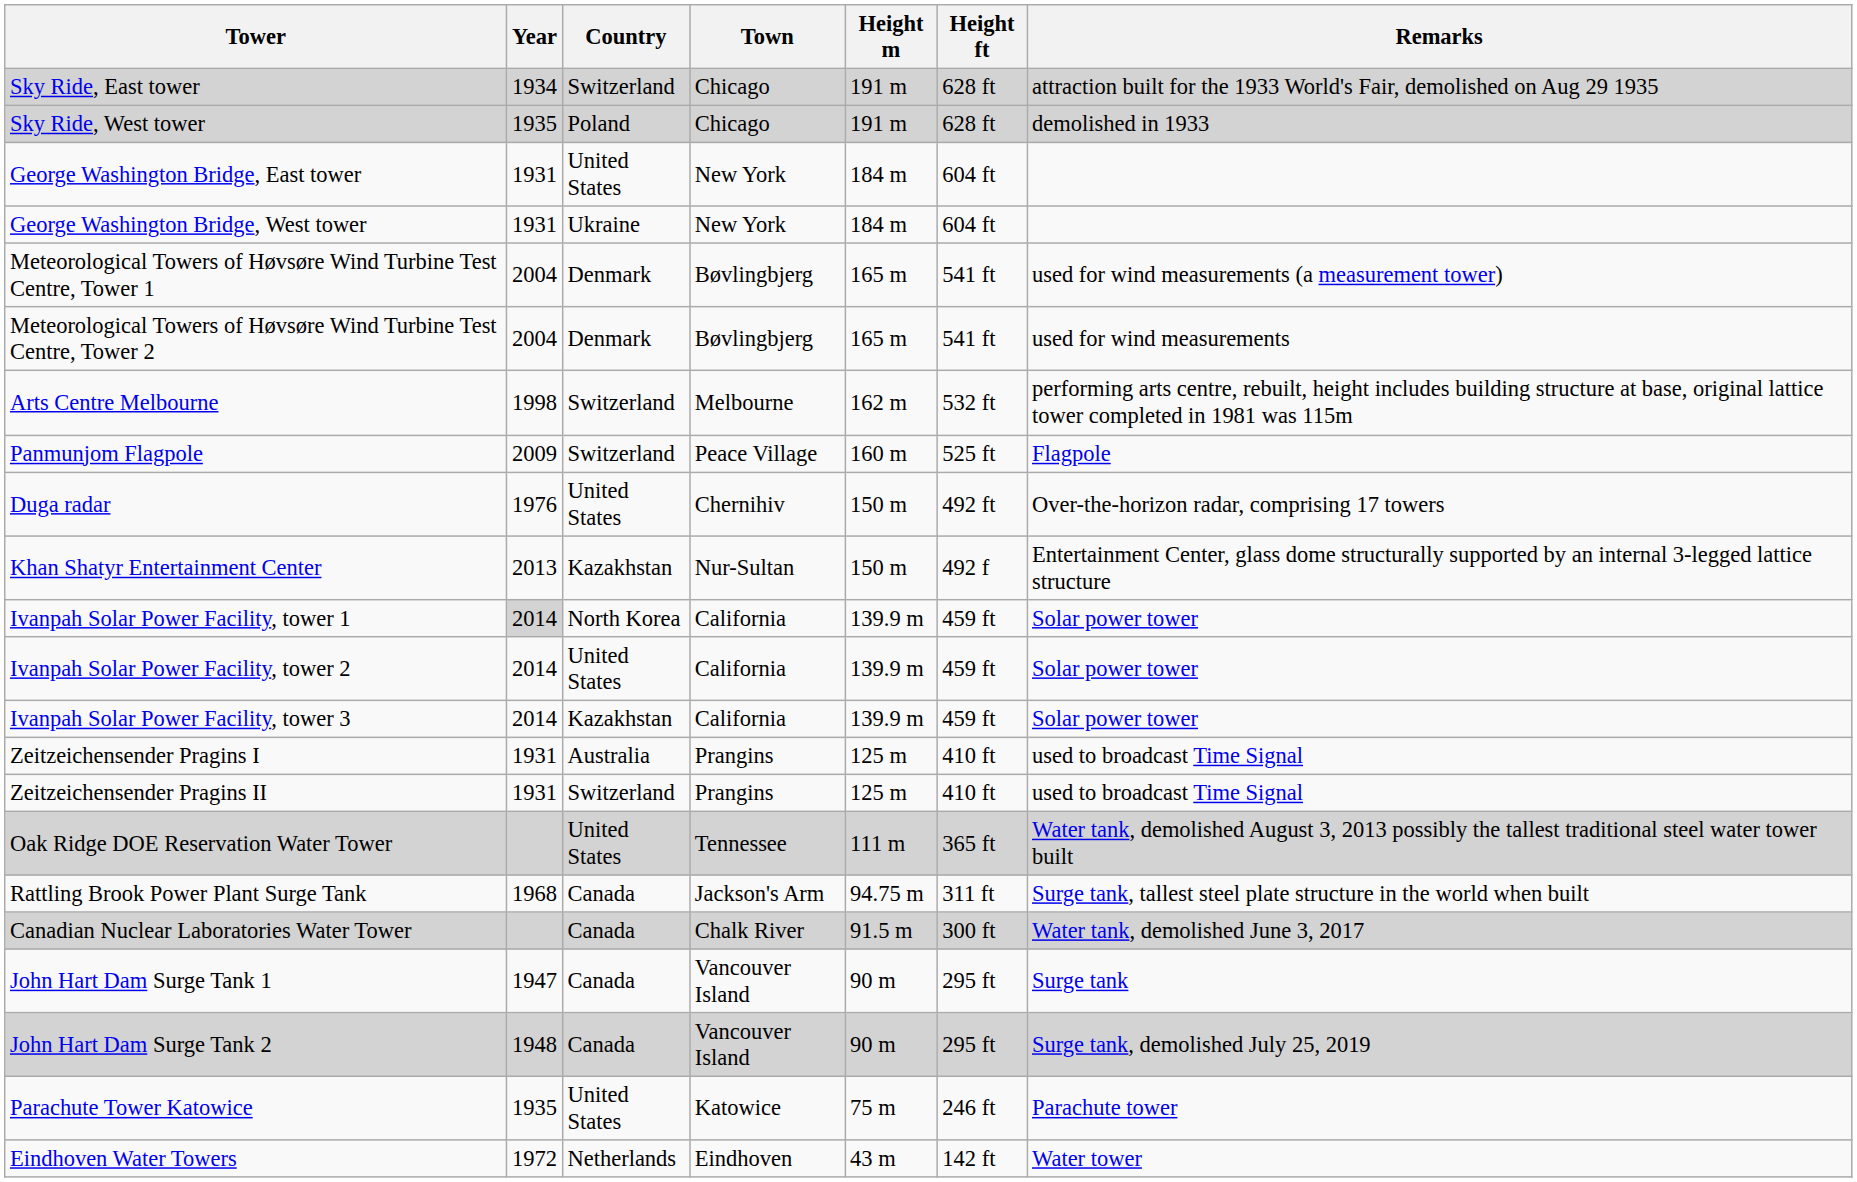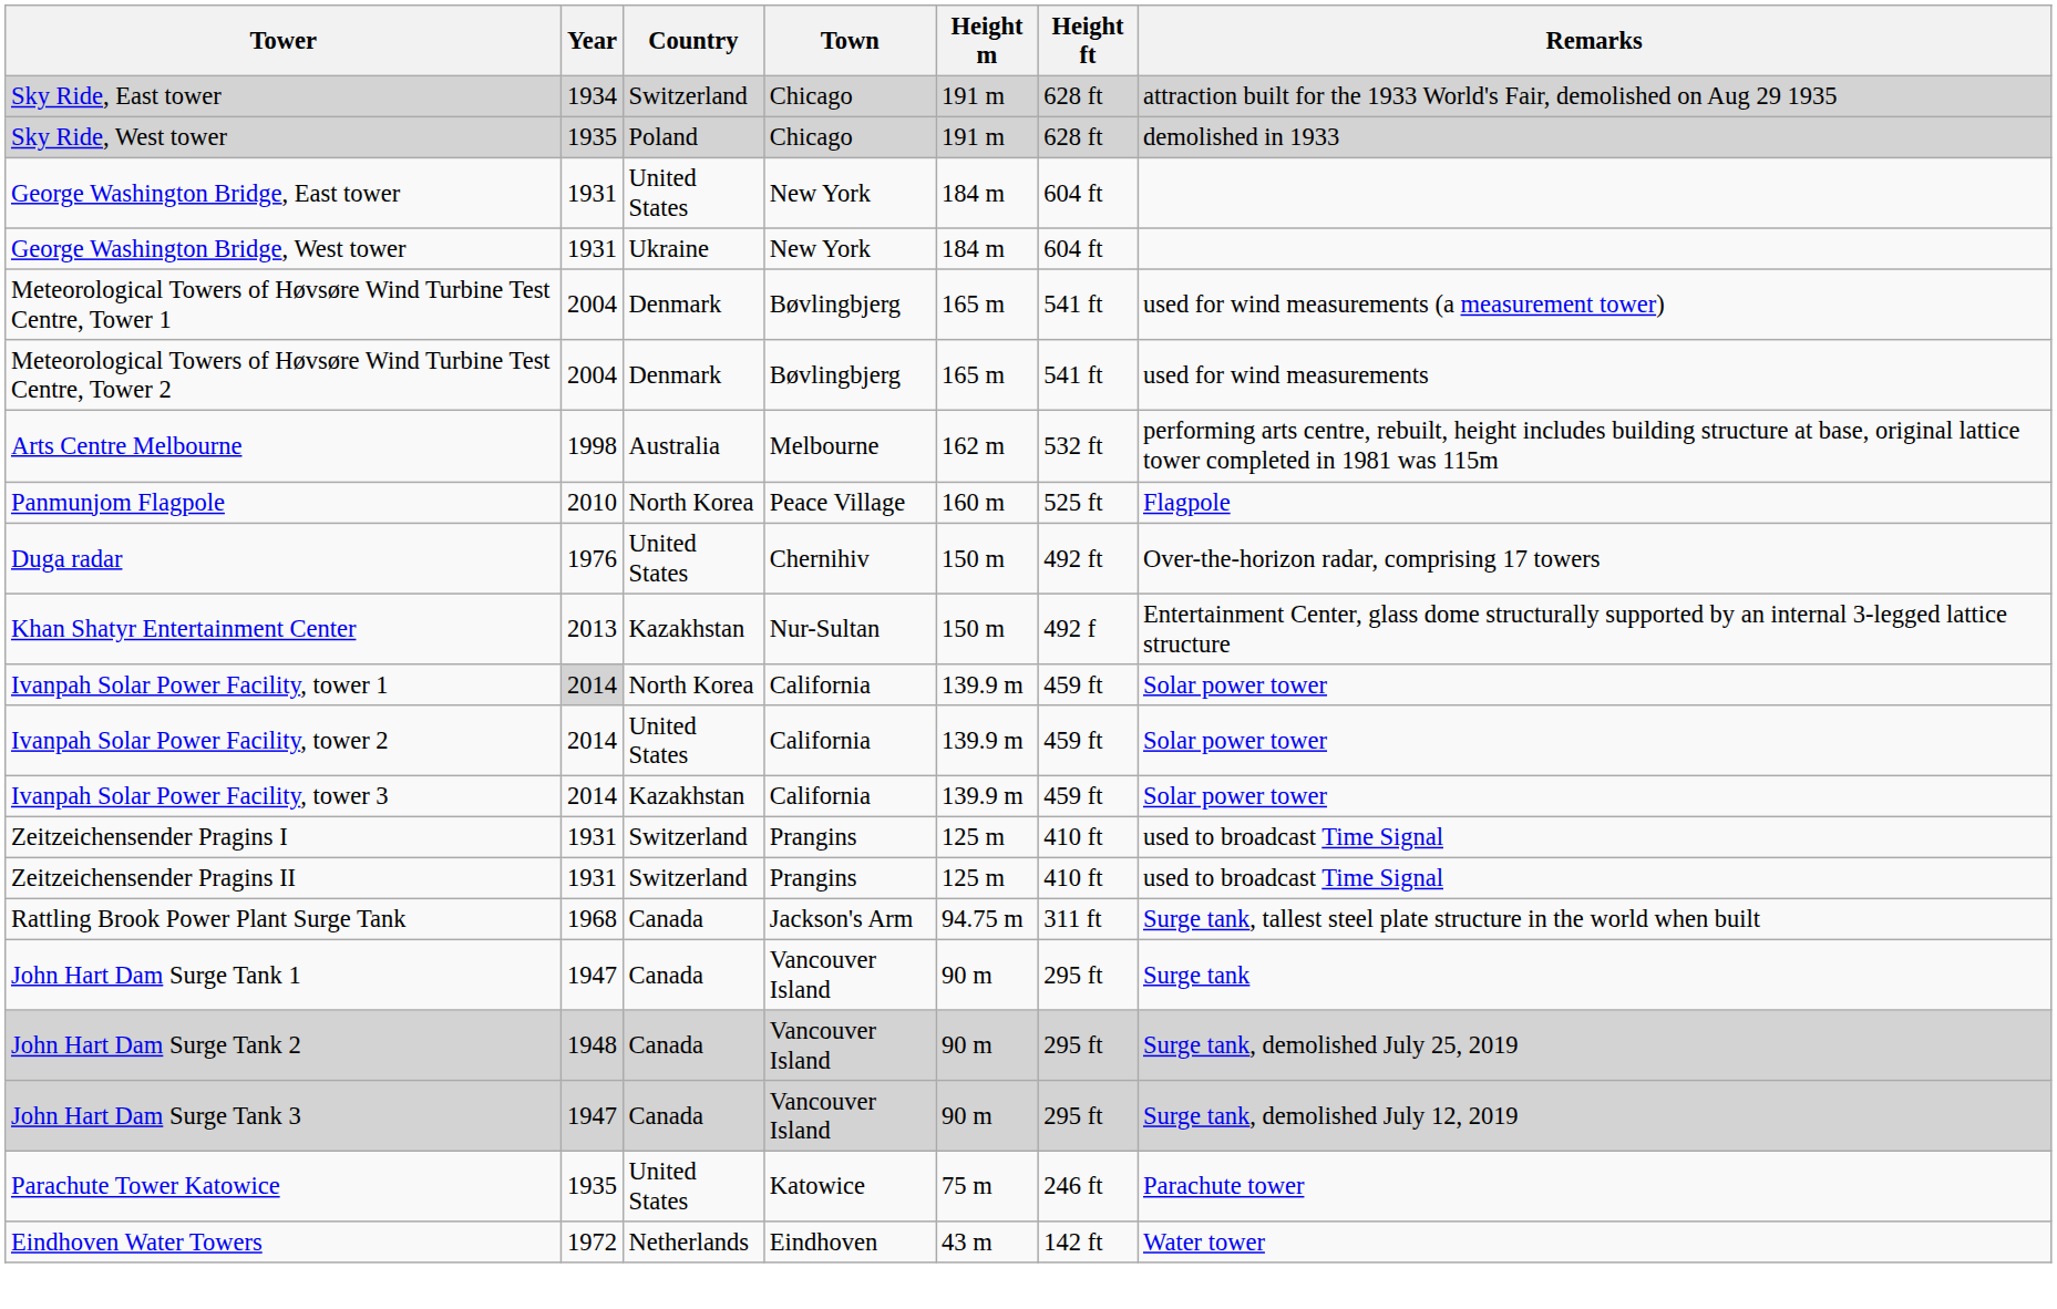Arts Centre Melbourne | Country: Switzerland -> Australia
Panmunjom Flagpole | Year: 2009 -> 2010
Panmunjom Flagpole | Country: Switzerland -> North Korea
Zeitzeichensender Pragins I | Country: Australia -> Switzerland
- row: Oak Ridge DOE Reservation Water Tower | United States | Tennessee | 111 m | 365 ft | Water tank, demolished August 3, 2013 possibly the tallest traditional steel water tower built
- row: Canadian Nuclear Laboratories Water Tower | Canada | Chalk River | 91.5 m | 300 ft | Water tank, demolished June 3, 2017
+ row: John Hart Dam Surge Tank 3 | 1947 | Canada | Vancouver Island | 90 m | 295 ft | Surge tank, demolished July 12, 2019
